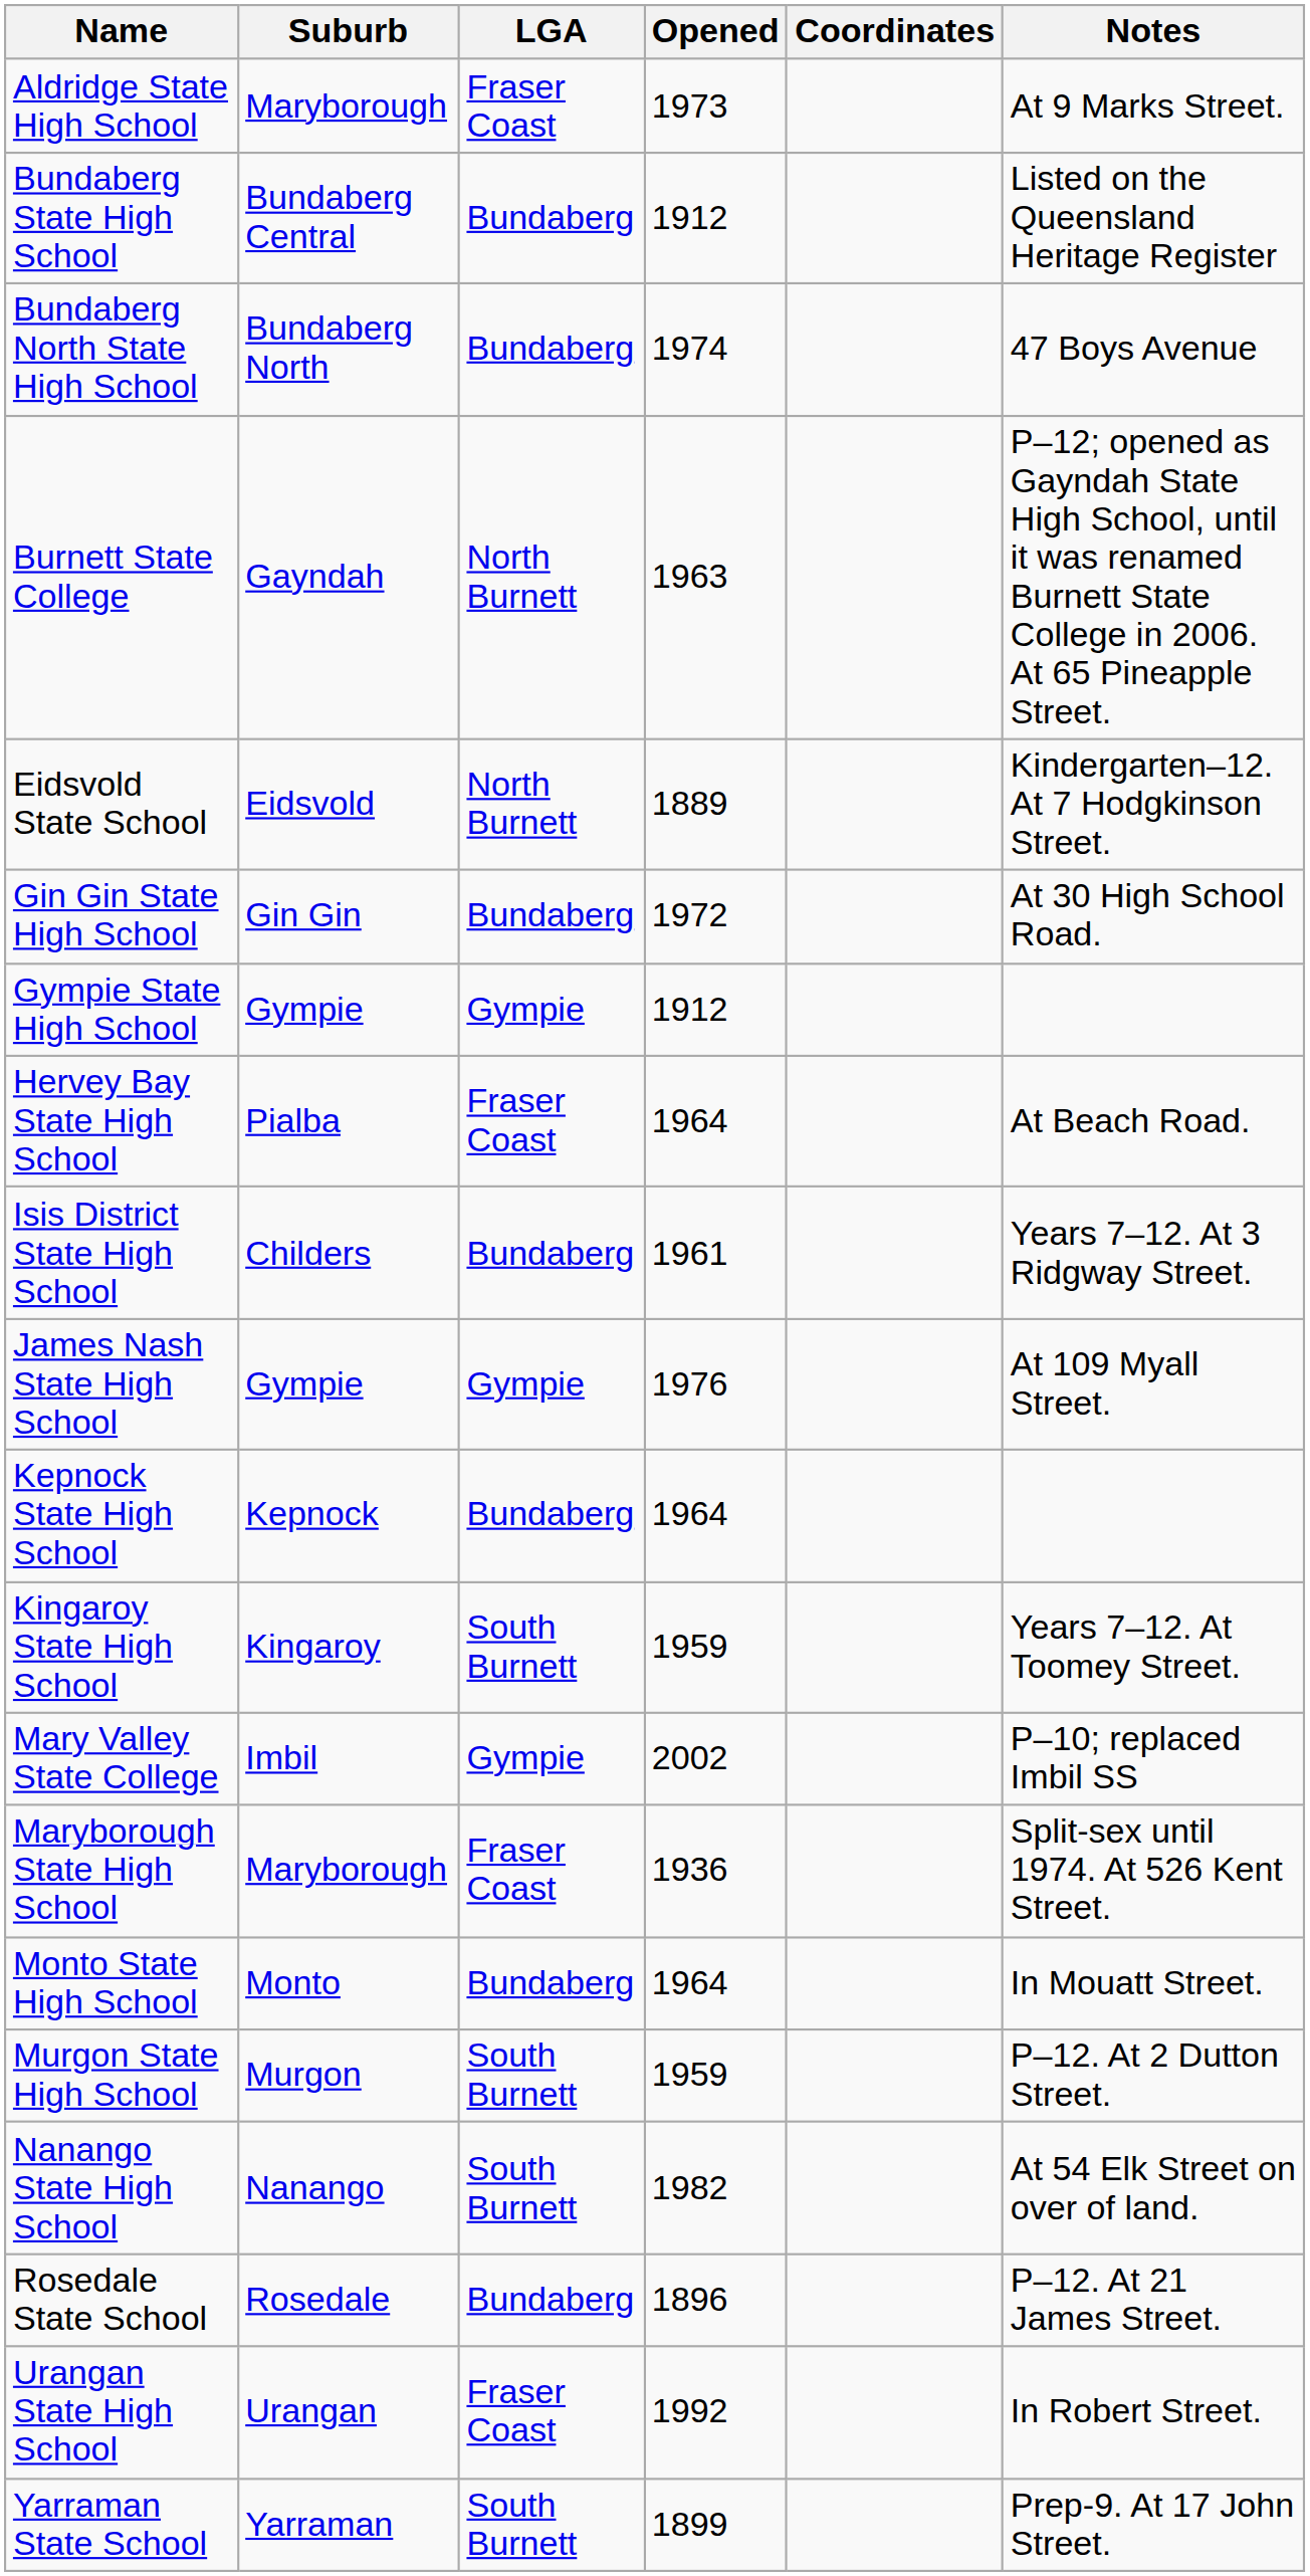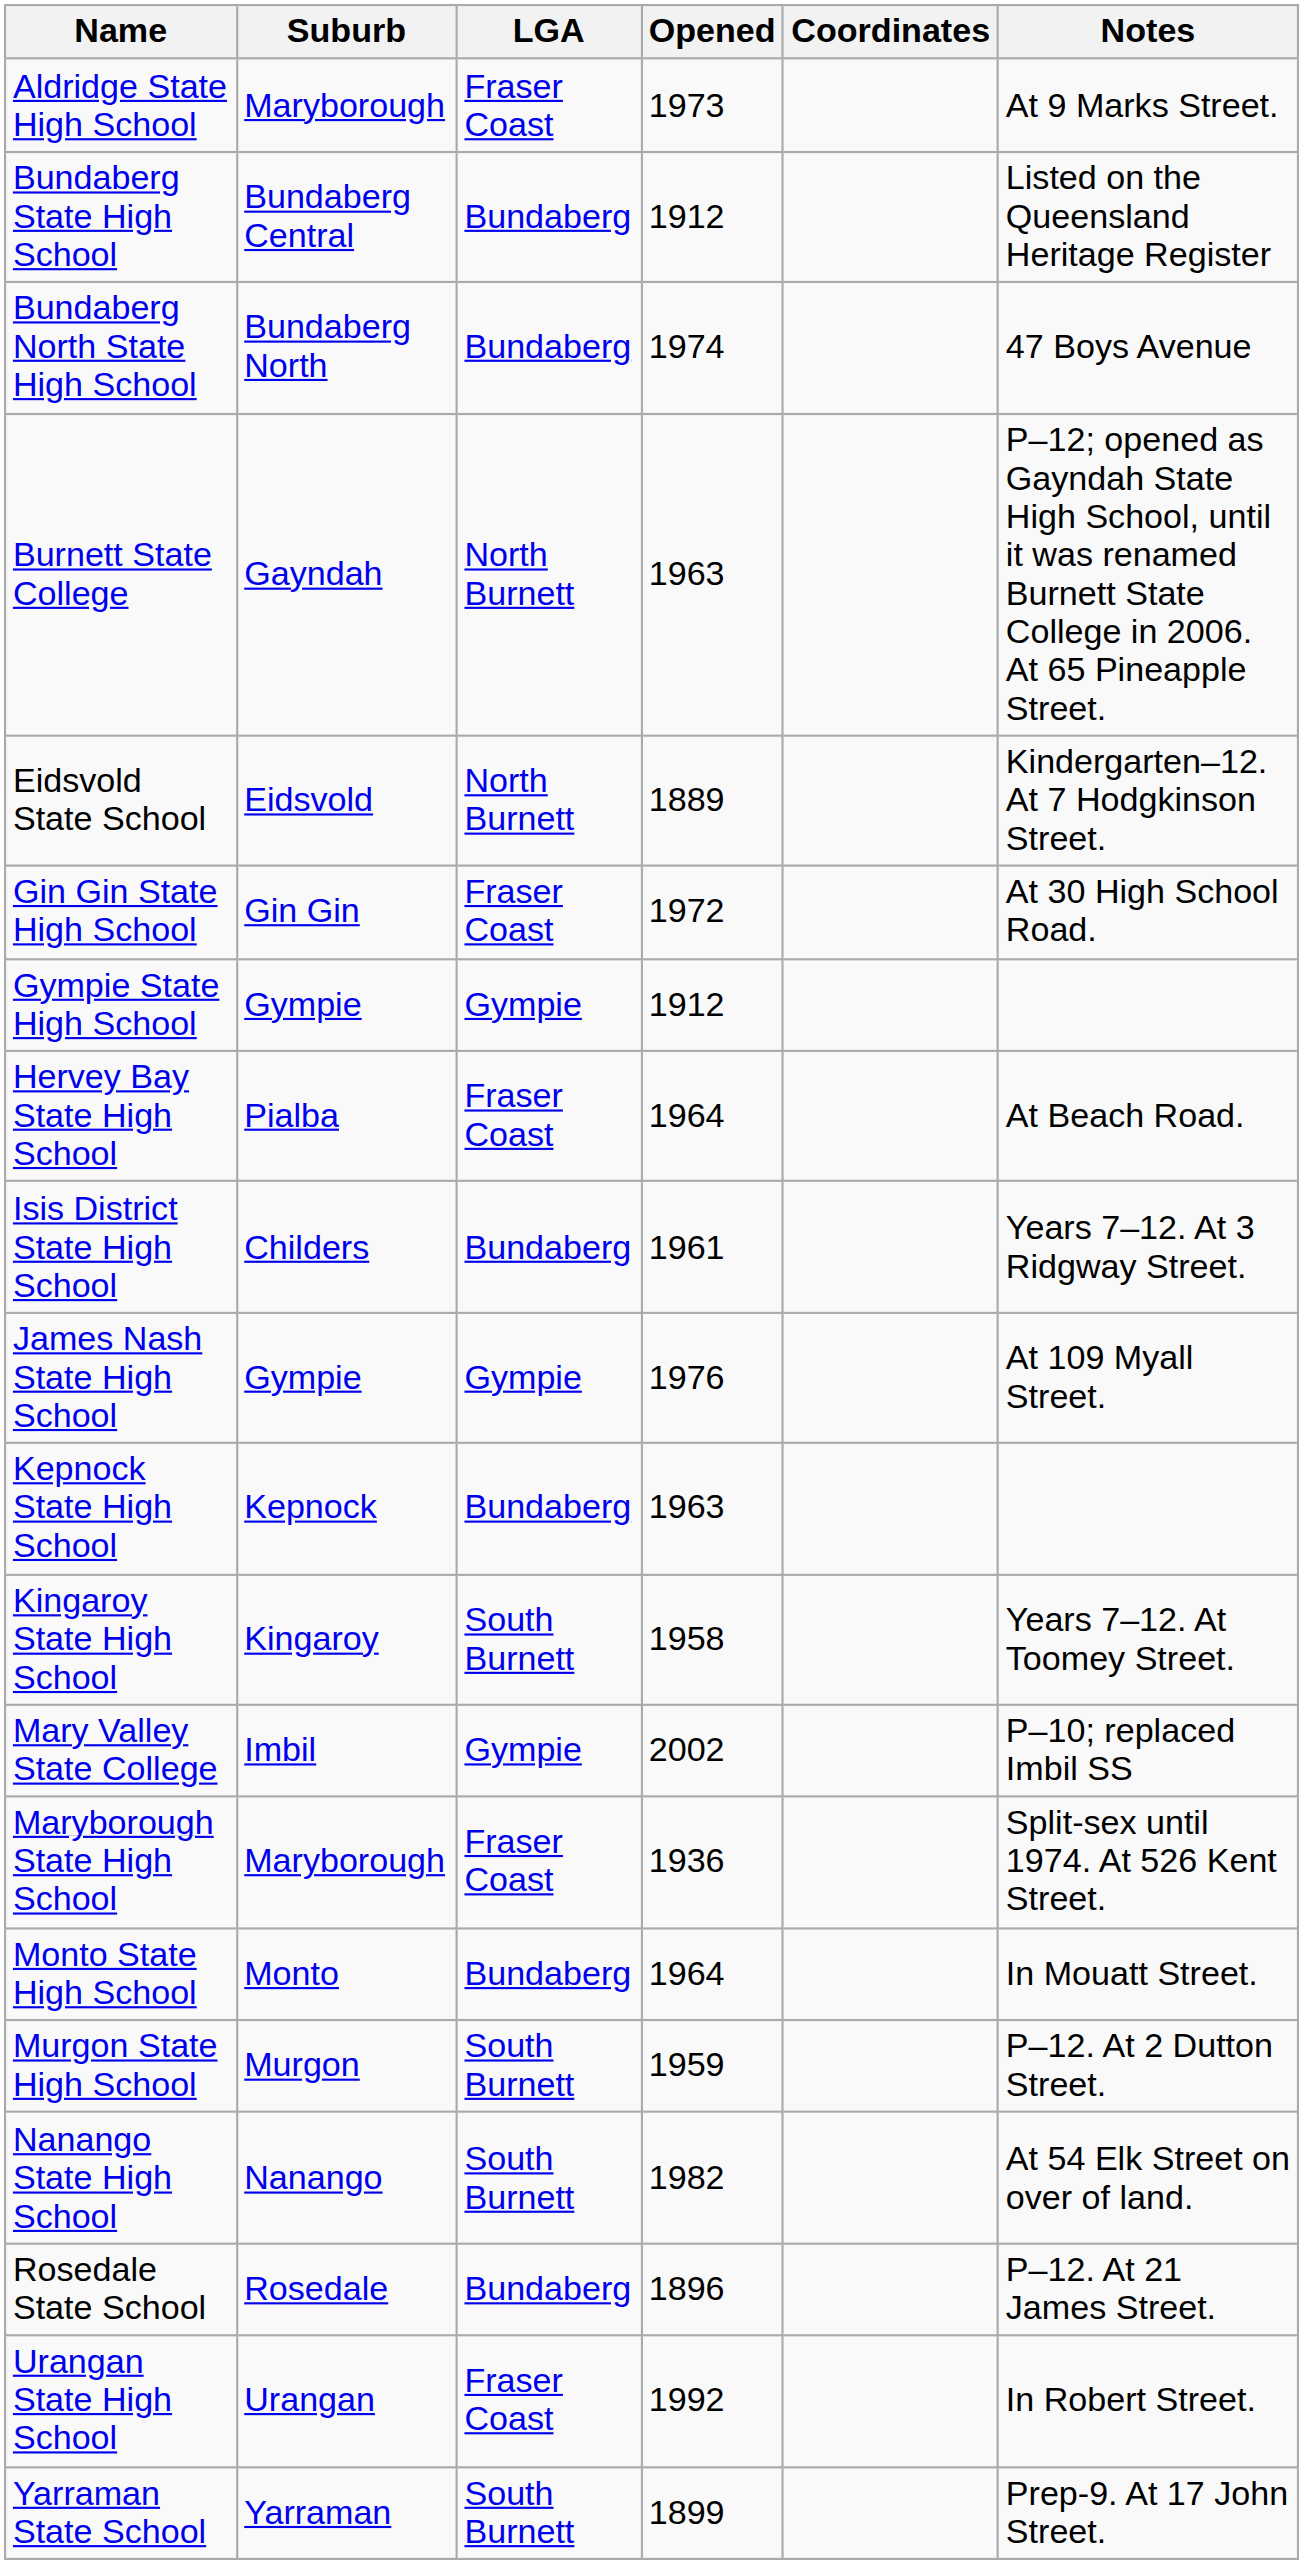Gin Gin State High School | LGA: Bundaberg -> Fraser Coast
Kepnock State High School | Opened: 1964 -> 1963
Kingaroy State High School | Opened: 1959 -> 1958
